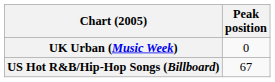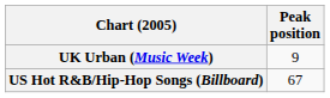UK Urban (Music Week) | Peak position: 0 -> 9
